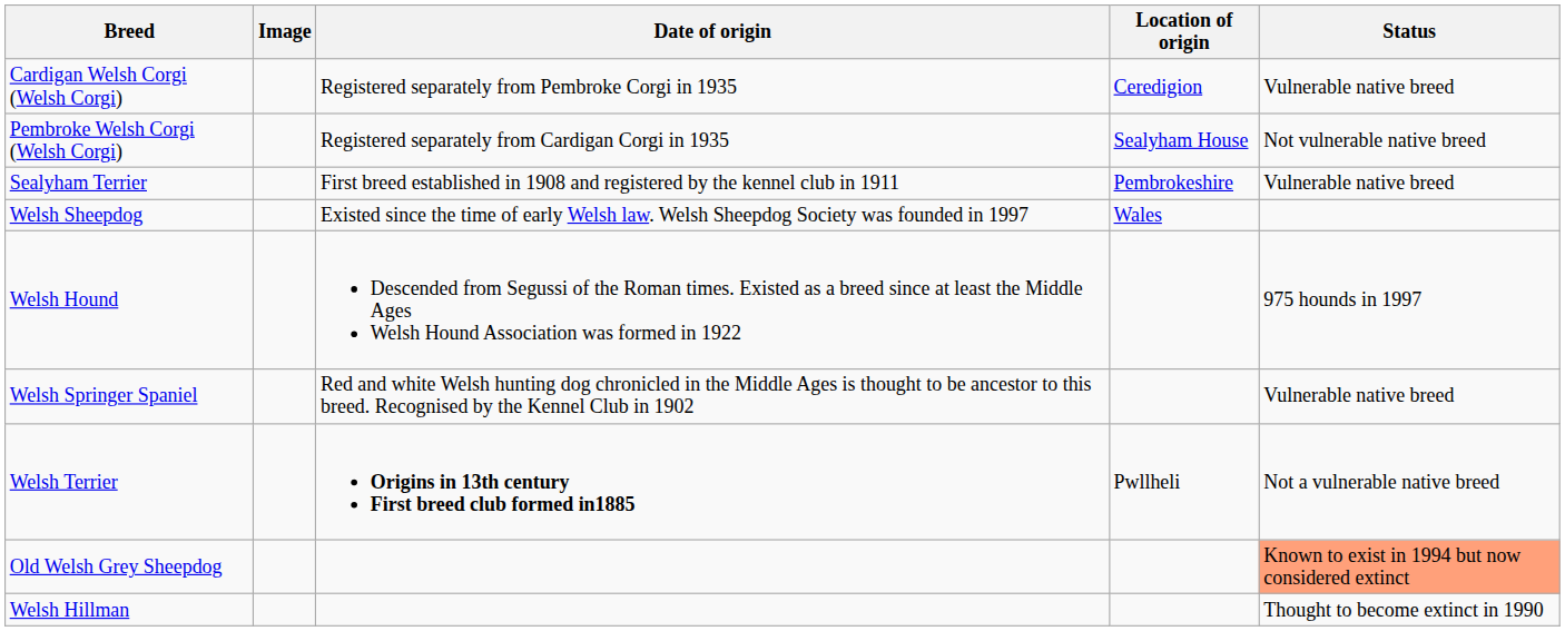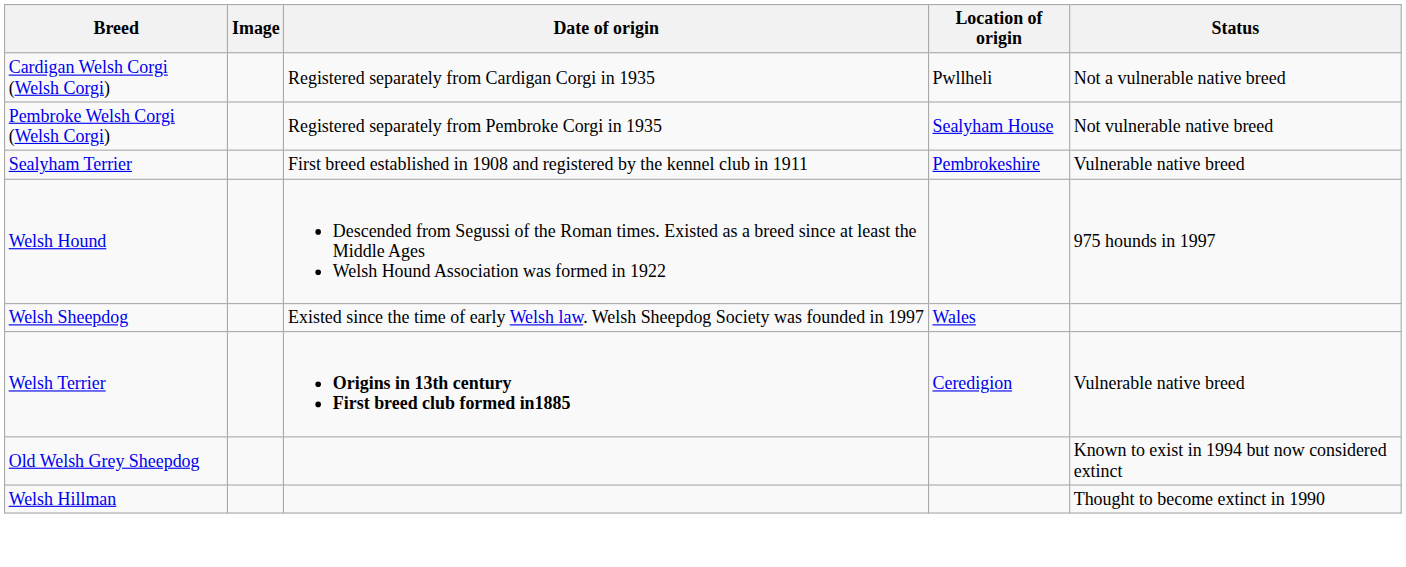Cardigan Welsh Corgi (Welsh Corgi) | Date of origin: Registered separately from Pembroke Corgi in 1935 -> Registered separately from Cardigan Corgi in 1935
Cardigan Welsh Corgi (Welsh Corgi) | Location of origin: Ceredigion -> Pwllheli
Cardigan Welsh Corgi (Welsh Corgi) | Status: Vulnerable native breed -> Not a vulnerable native breed
Pembroke Welsh Corgi (Welsh Corgi) | Date of origin: Registered separately from Cardigan Corgi in 1935 -> Registered separately from Pembroke Corgi in 1935
rows swapped: Welsh Hound <-> Welsh Sheepdog
- row: Welsh Springer Spaniel | Red and white Welsh hunting dog chronicled in the Middle Ages is thought to be ancestor to this breed. Recognised by the Kennel Club in 1902 | Vulnerable native breed
Welsh Terrier | Location of origin: Pwllheli -> Ceredigion
Welsh Terrier | Status: Not a vulnerable native breed -> Vulnerable native breed
Old Welsh Grey Sheepdog | Status: lightsalmon background -> no background
